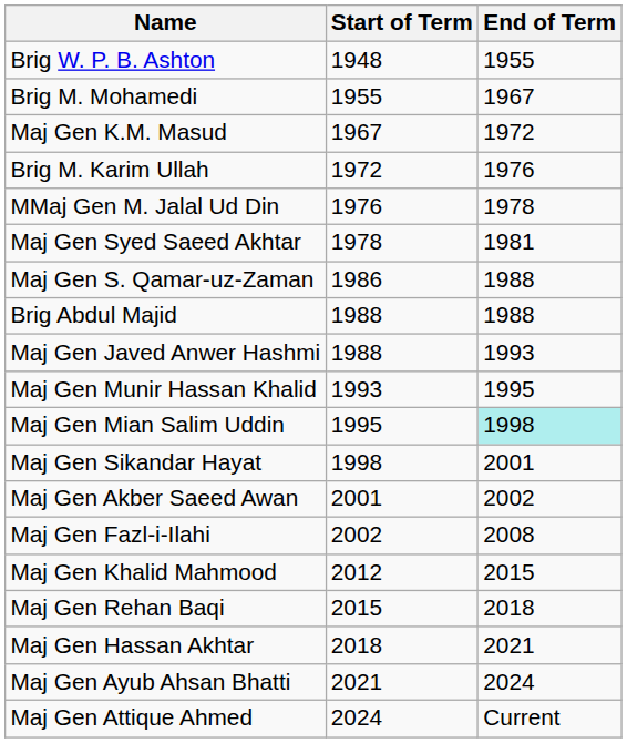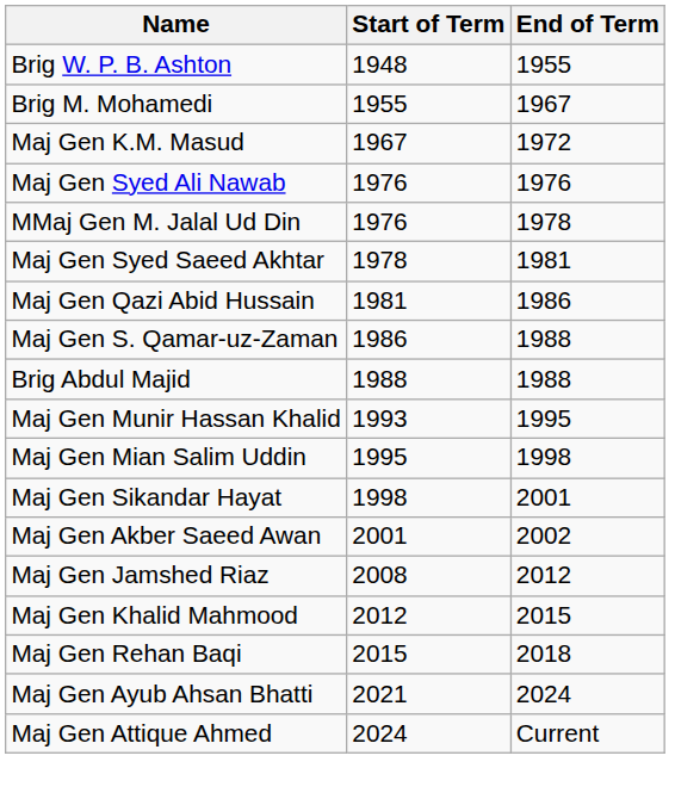- row: Brig M. Karim Ullah | 1972 | 1976
+ row: Maj Gen Syed Ali Nawab | 1976 | 1976
+ row: Maj Gen Qazi Abid Hussain | 1981 | 1986
- row: Maj Gen Javed Anwer Hashmi | 1988 | 1993
Maj Gen Mian Salim Uddin | End of Term: paleturquoise background -> no background
- row: Maj Gen Fazl-i-Ilahi | 2002 | 2008
+ row: Maj Gen Jamshed Riaz | 2008 | 2012
- row: Maj Gen Hassan Akhtar | 2018 | 2021
